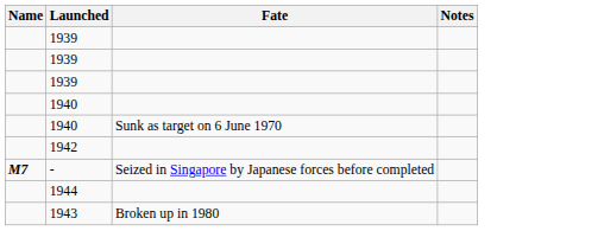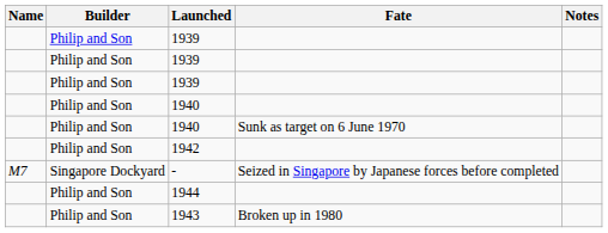+ column: Builder | Philip and Son | Philip and Son | Philip and Son | Philip and Son | Philip and Son | Philip and Son | Singapore Dockyard | Philip and Son | Philip and Son
- | Name: bold -> normal
